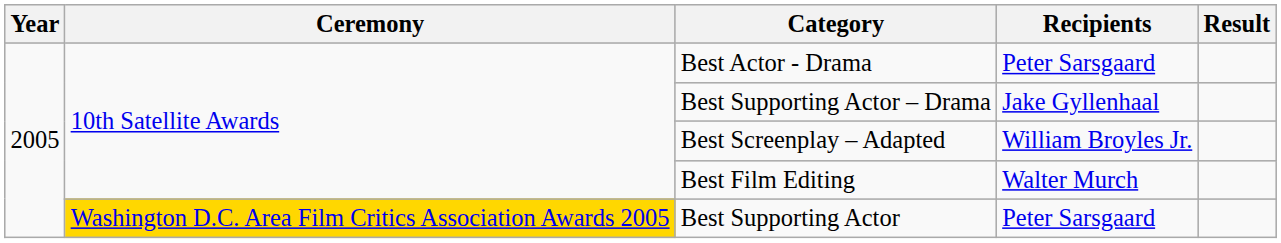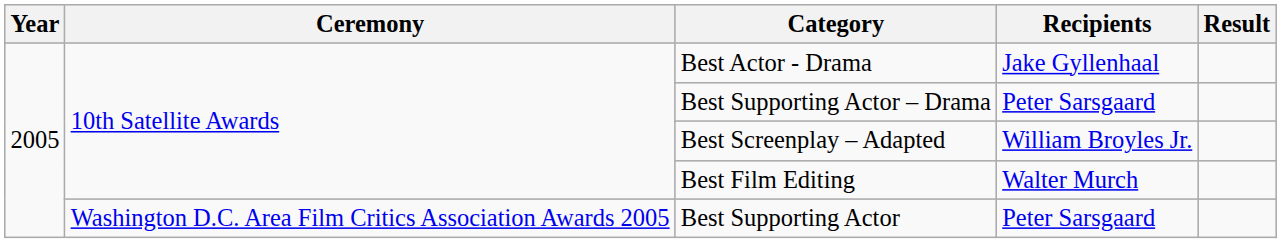Best Actor - Drama | Recipients: Peter Sarsgaard -> Jake Gyllenhaal
Best Supporting Actor – Drama | Recipients: Jake Gyllenhaal -> Peter Sarsgaard
Best Supporting Actor | Ceremony: gold background -> no background
